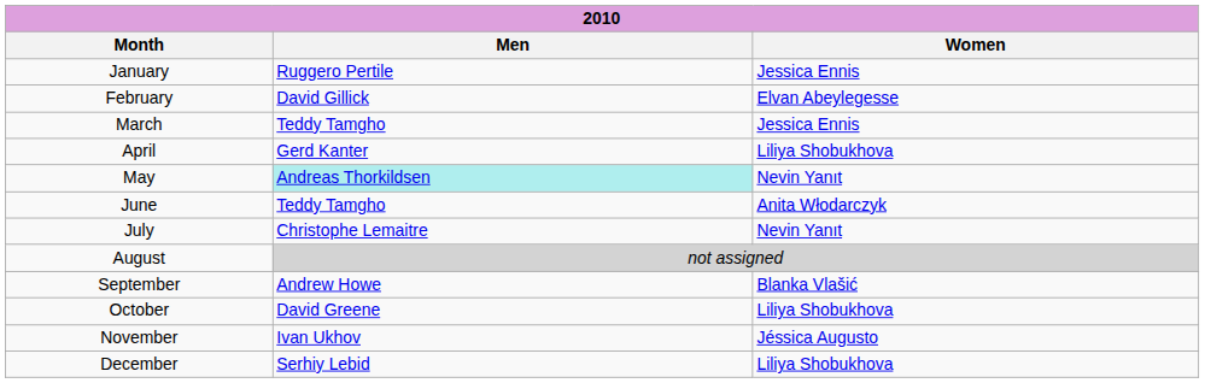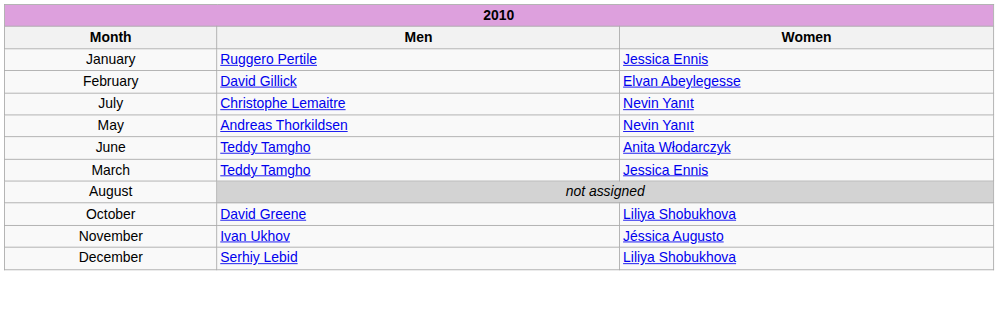rows swapped: March <-> July
- row: April | Gerd Kanter | Liliya Shobukhova
May | Men: paleturquoise background -> no background
- row: September | Andrew Howe | Blanka Vlašić
